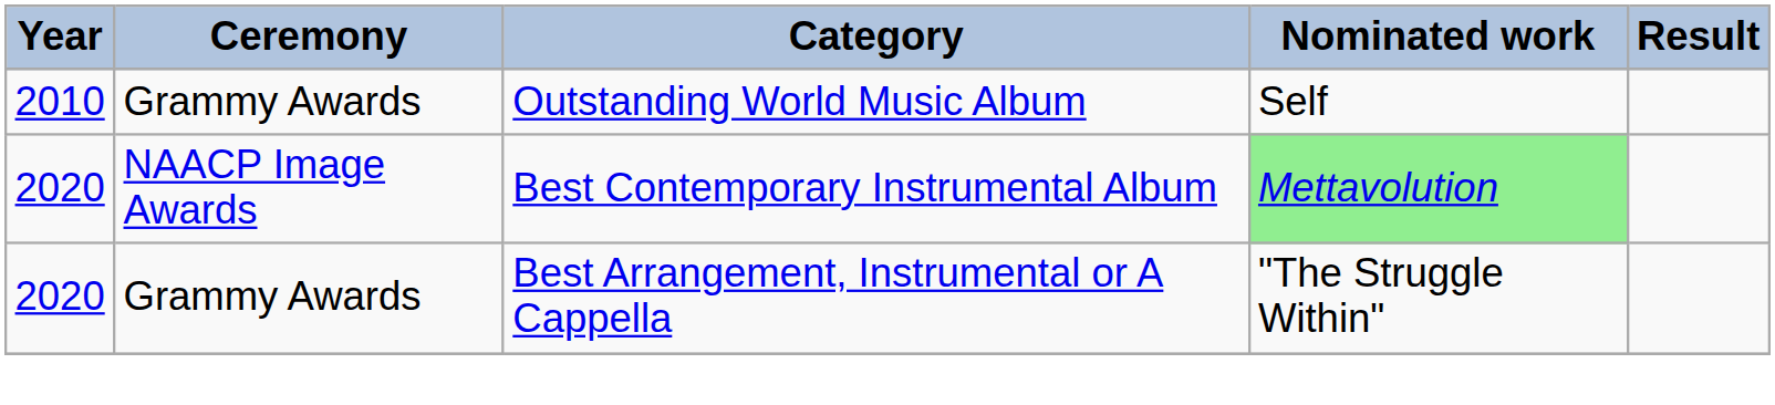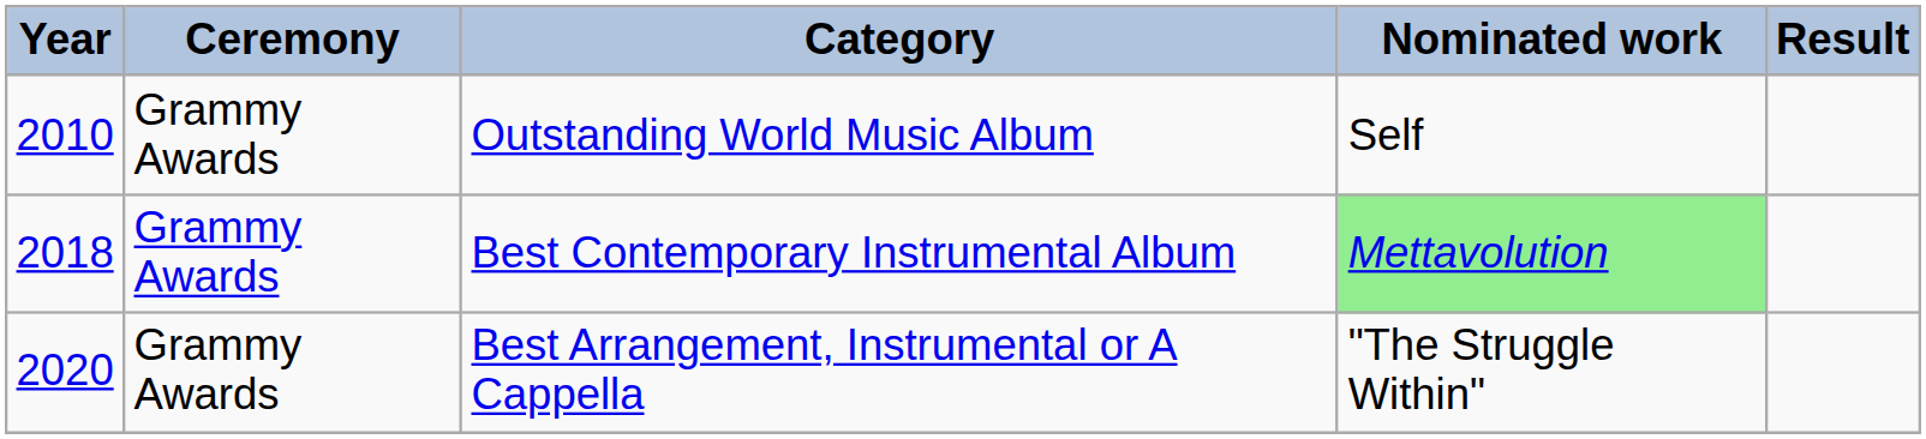Best Contemporary Instrumental Album | Year: 2020 -> 2018
Best Contemporary Instrumental Album | Ceremony: NAACP Image Awards -> Grammy Awards
